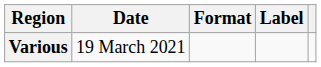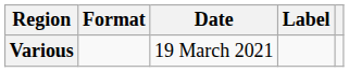columns swapped: Date <-> Format
